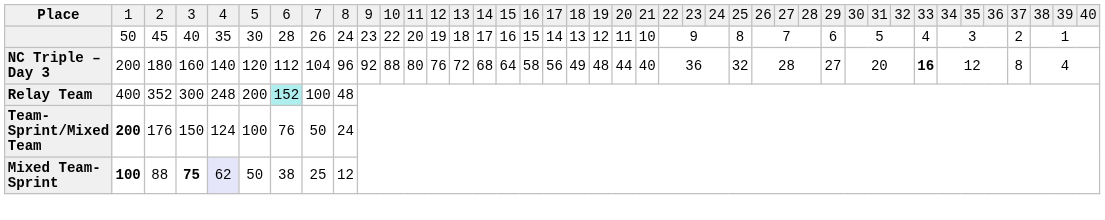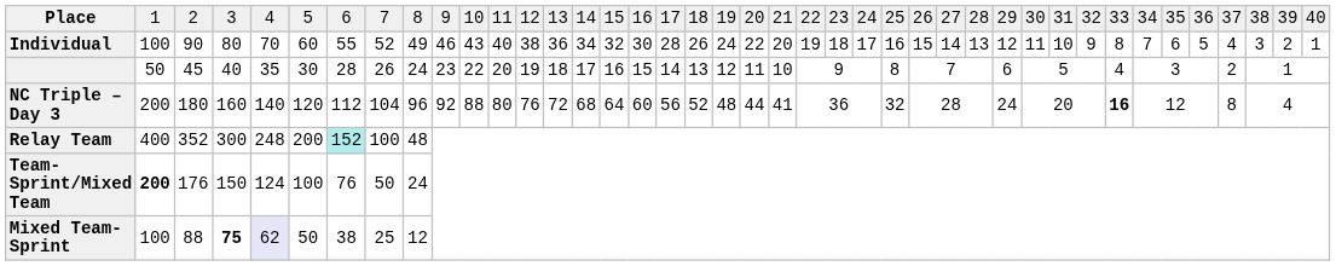+ row: Individual | 100 | 90 | 80 | 70 | 60 | 55 | 52 | 49 | 46 | 43 | 40 | 38 | 36 | 34 | 32 | 30 | 28 | 26 | 24 | 22 | 20 | 19 | 18 | 17 | 16 | 15 | 14 | 13 | 12 | 11 | 10 | 9 | 8 | 7 | 6 | 5 | 4 | 3 | 2 | 1
NC Triple – Day 3 | column 17: 58 -> 60
NC Triple – Day 3 | column 19: 49 -> 52
NC Triple – Day 3 | column 22: 40 -> 41
NC Triple – Day 3 | column 30: 27 -> 24
Mixed Team-Sprint | column 2: bold -> normal
